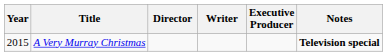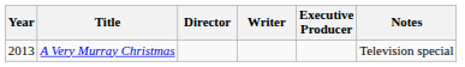A Very Murray Christmas | Year: 2015 -> 2013
A Very Murray Christmas | Notes: bold -> normal
